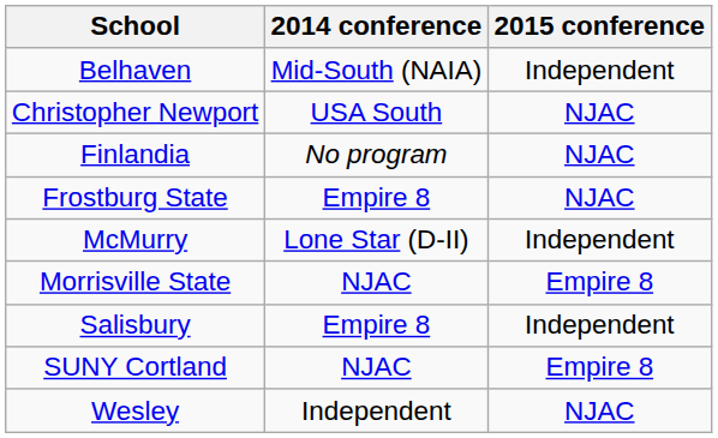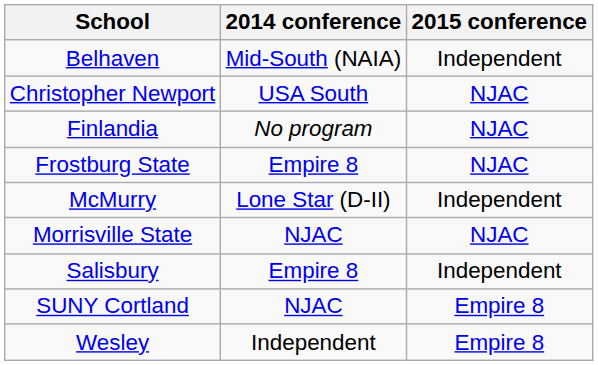Morrisville State | 2015 conference: Empire 8 -> NJAC
Wesley | 2015 conference: NJAC -> Empire 8
